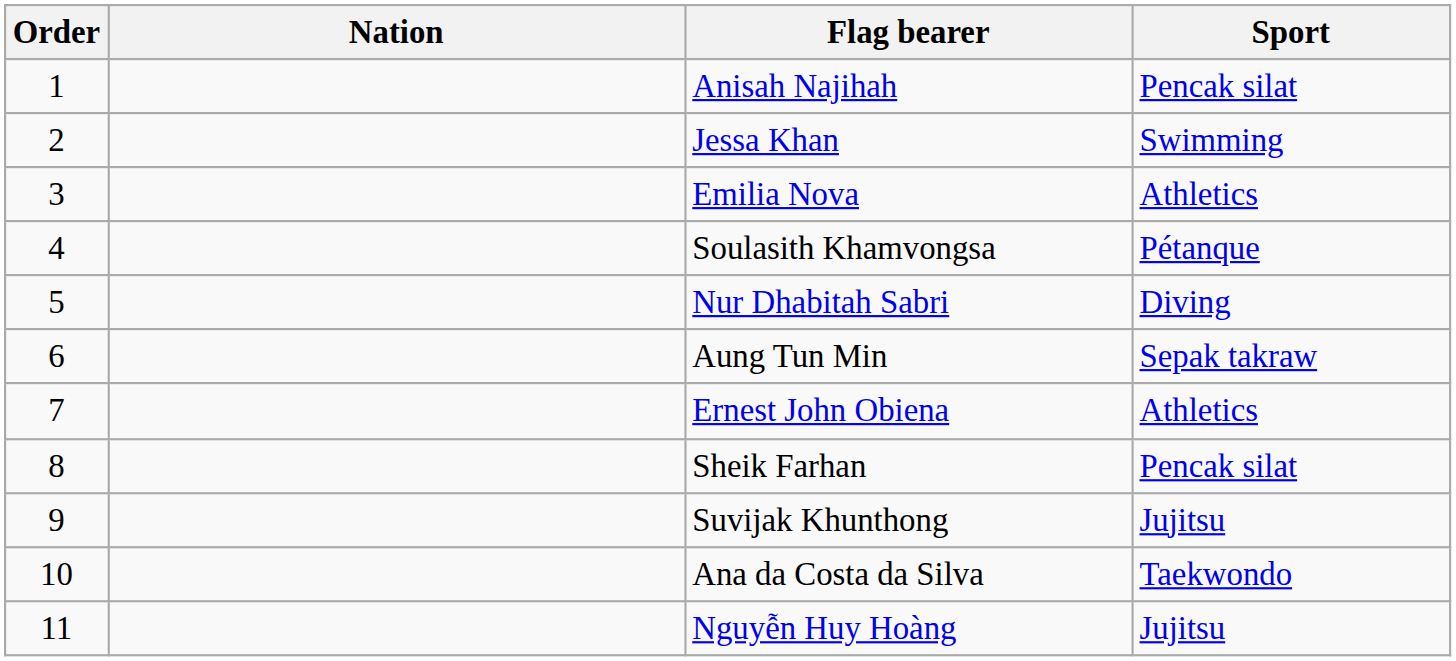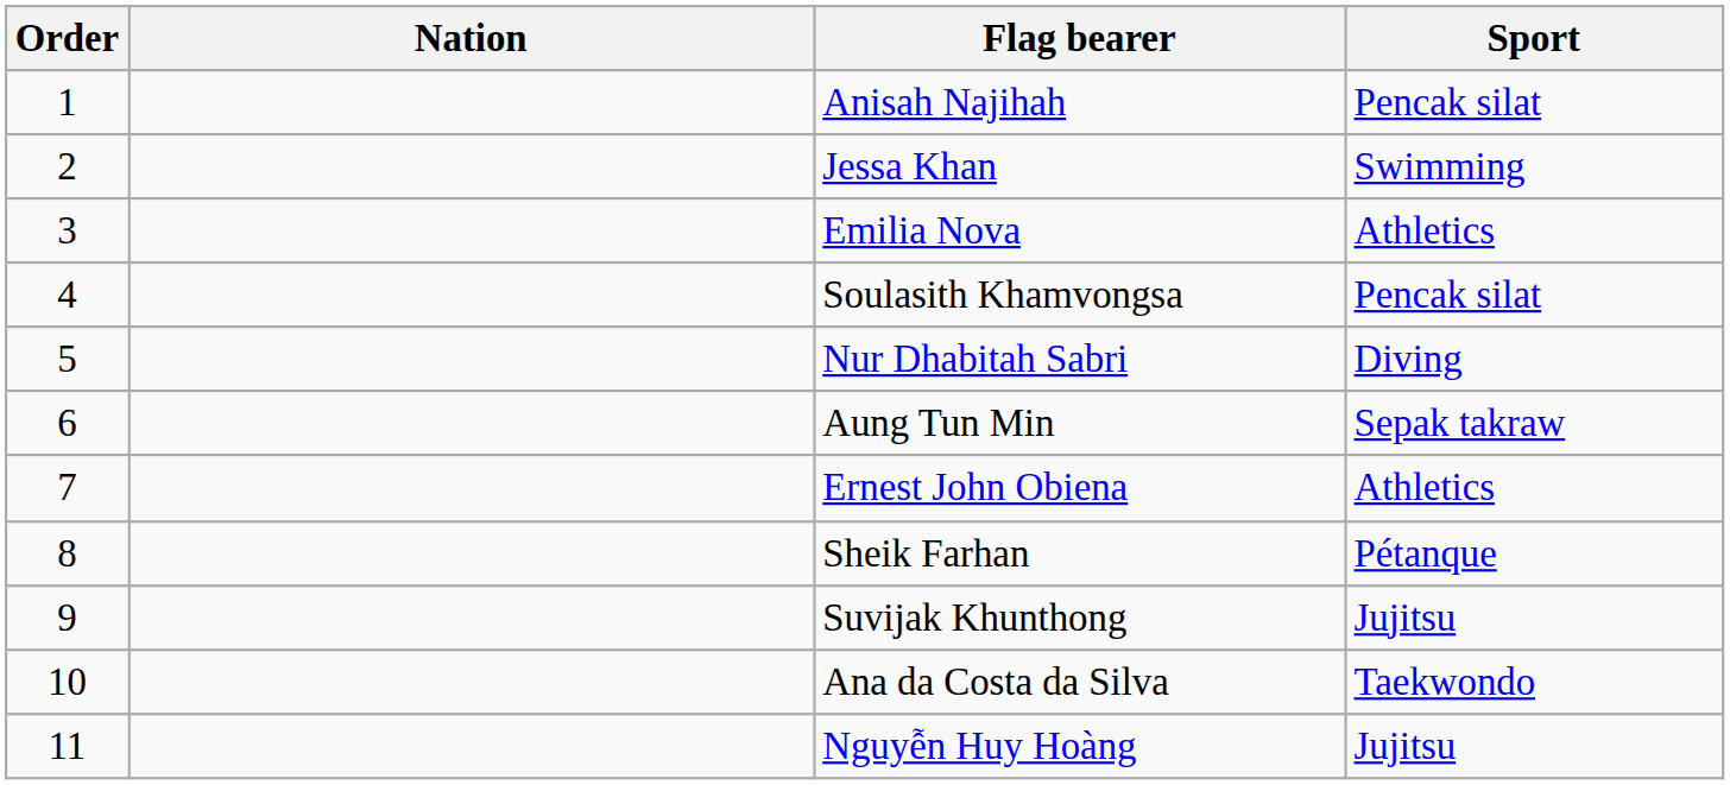Soulasith Khamvongsa | Sport: Pétanque -> Pencak silat
Sheik Farhan | Sport: Pencak silat -> Pétanque
